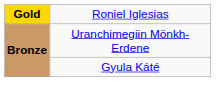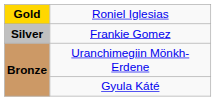+ row: Silver | Frankie Gomez
